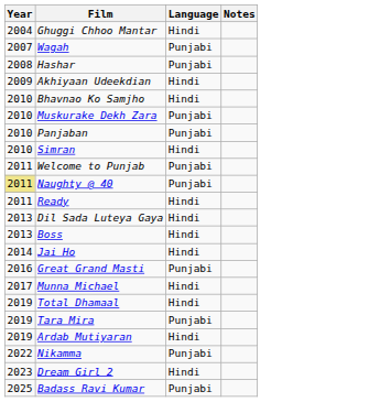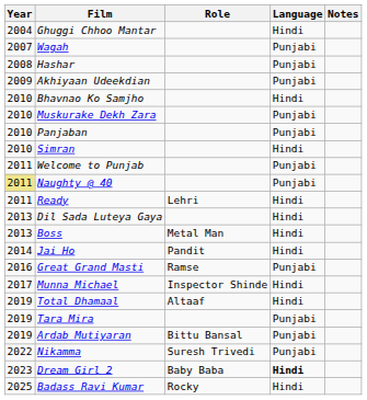+ column: Role | Lehri | Metal Man | Pandit | Ramse | Inspector Shinde | Altaaf | Bittu Bansal | Suresh Trivedi | Baby Baba | Rocky
Akhiyaan Udeekdian | Language: Hindi -> Punjabi
Ardab Mutiyaran | Language: Hindi -> Punjabi
Dream Girl 2 | Language: normal -> bold
Badass Ravi Kumar | Language: Punjabi -> Hindi
